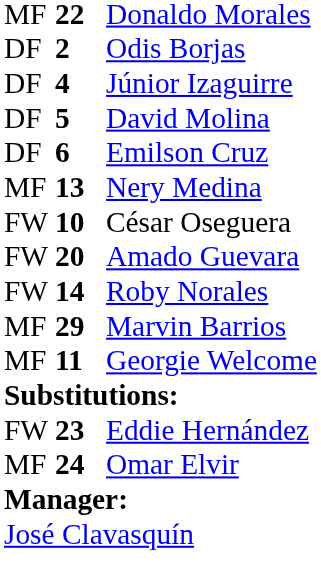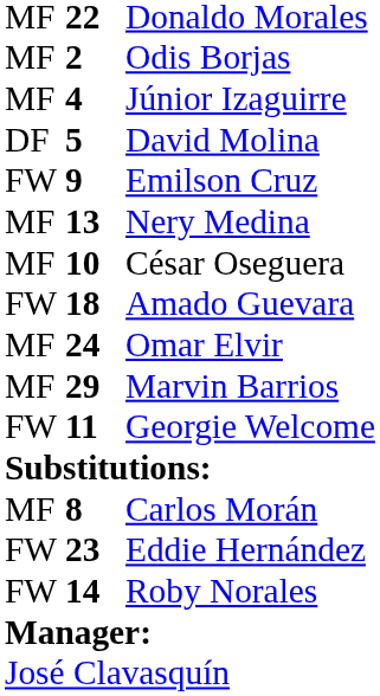Odis Borjas | column 1: DF -> MF
Júnior Izaguirre | column 1: DF -> MF
Emilson Cruz | column 1: DF -> FW
Emilson Cruz | column 2: 6 -> 9
César Oseguera | column 1: FW -> MF
Amado Guevara | column 2: 20 -> 18
rows swapped: Omar Elvir <-> Roby Norales
Georgie Welcome | column 1: MF -> FW
+ row: MF | 8 | Carlos Morán
